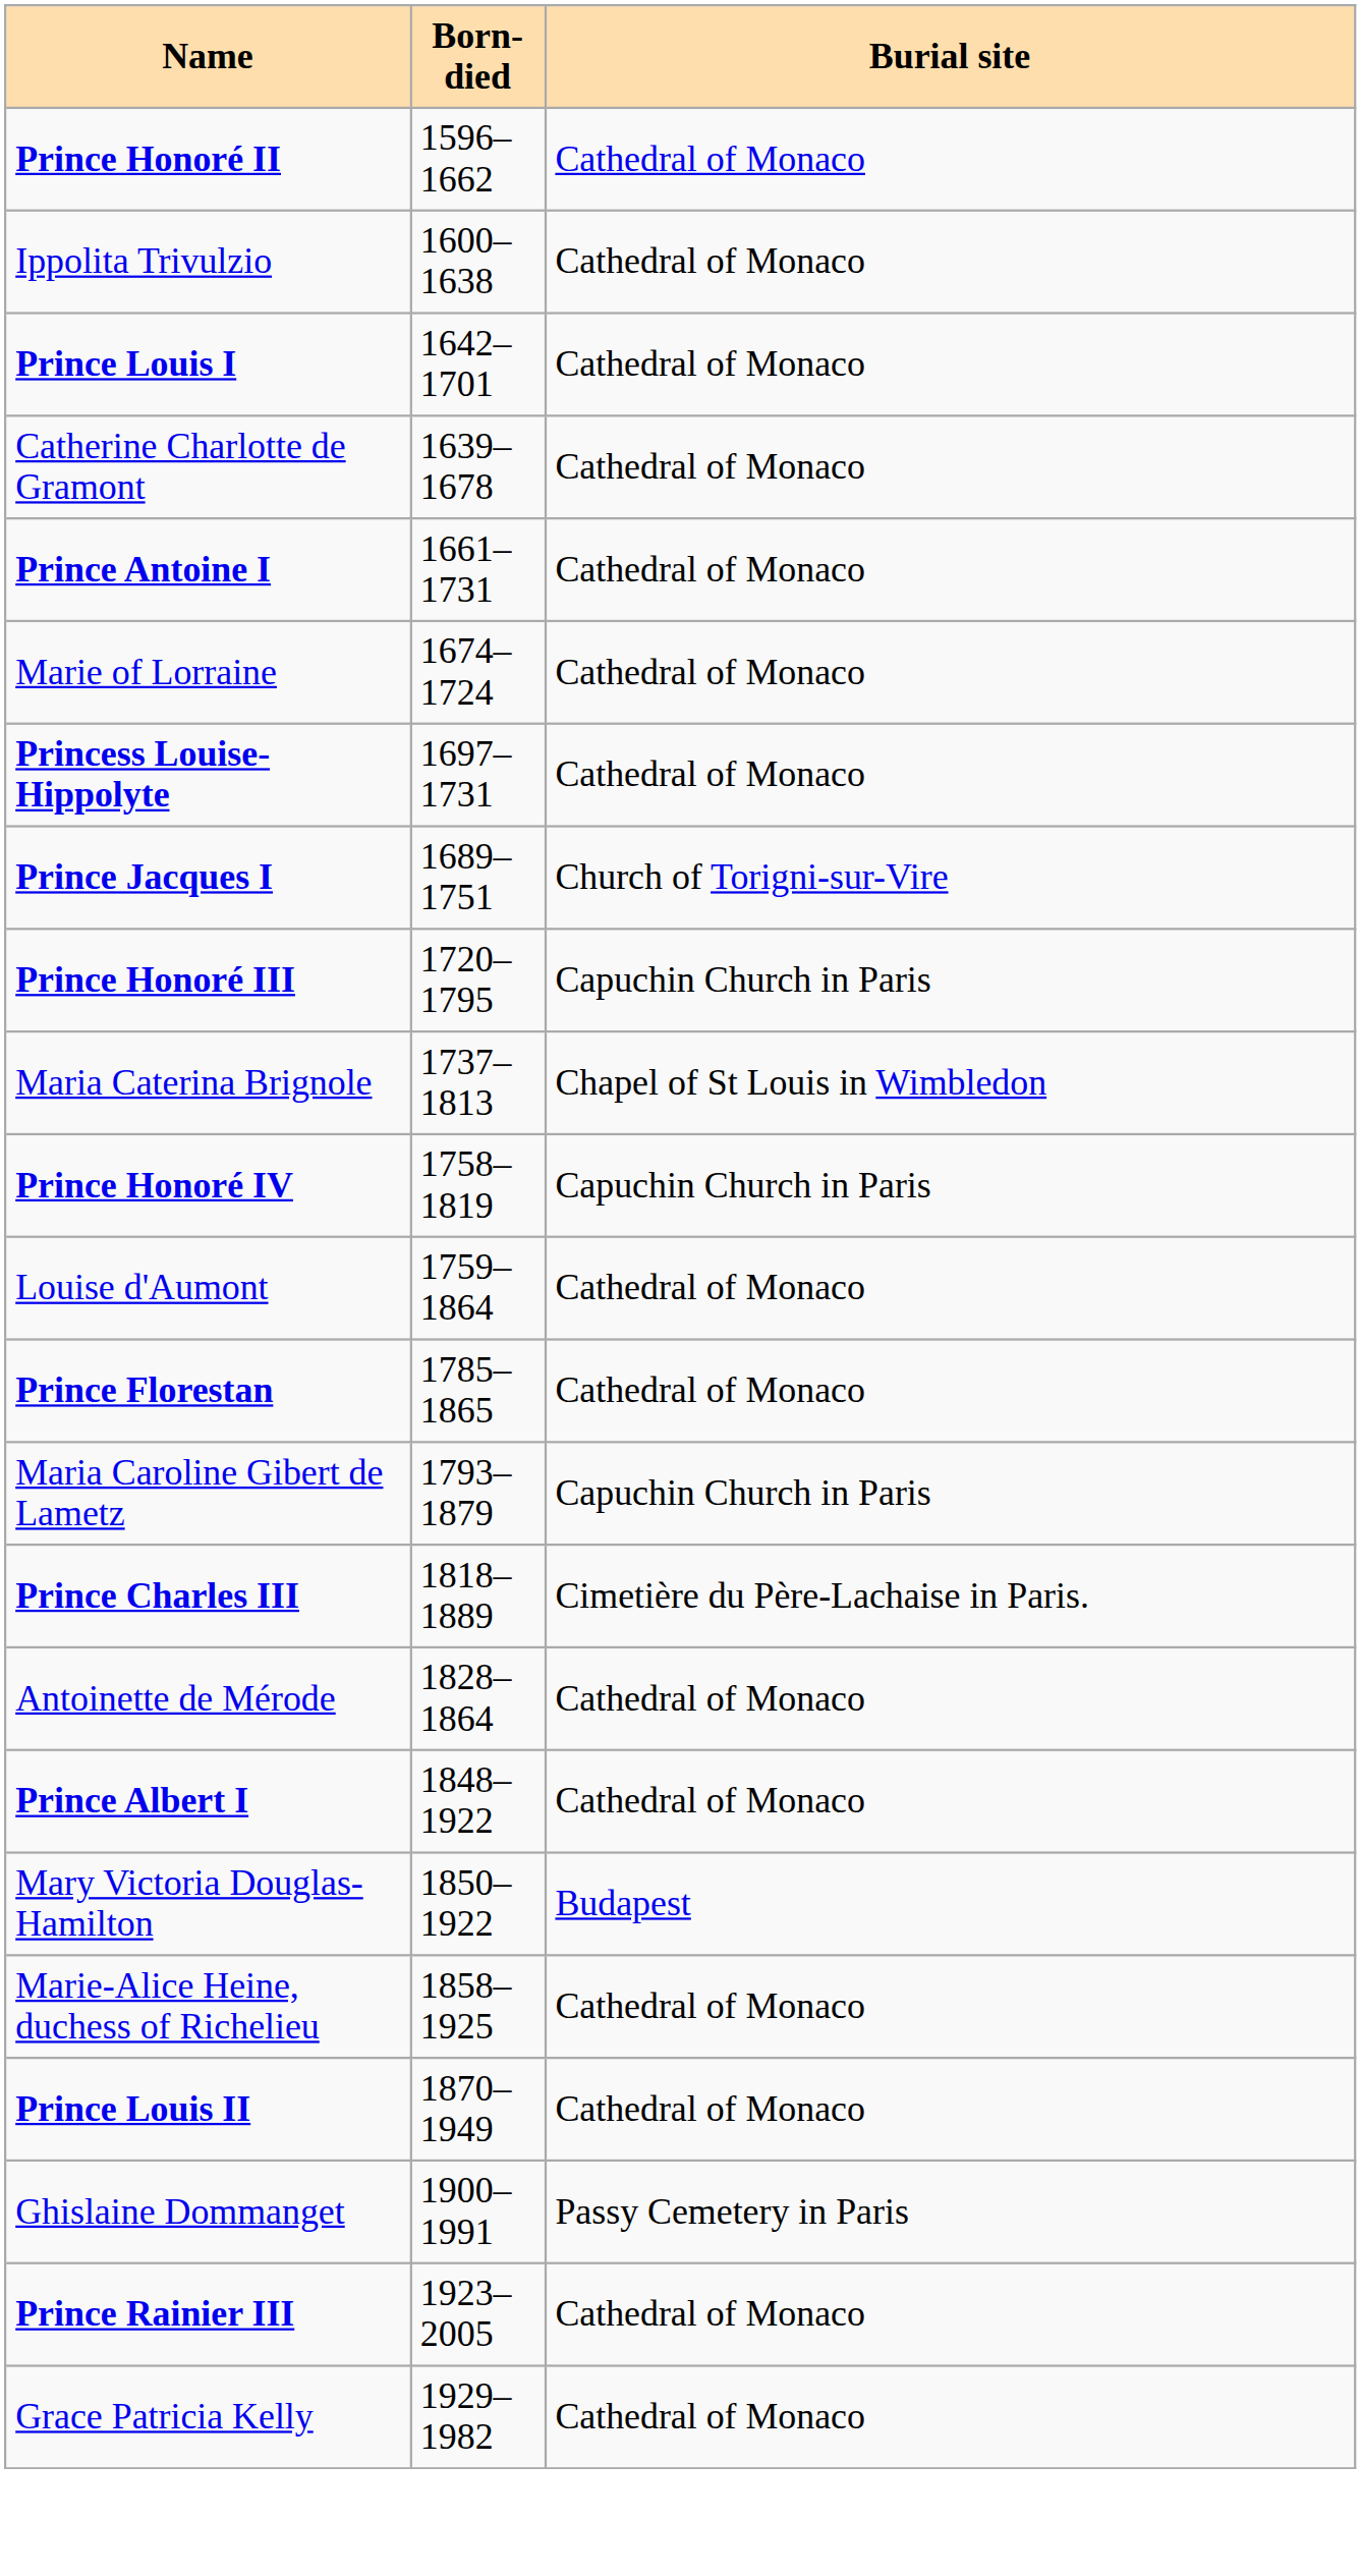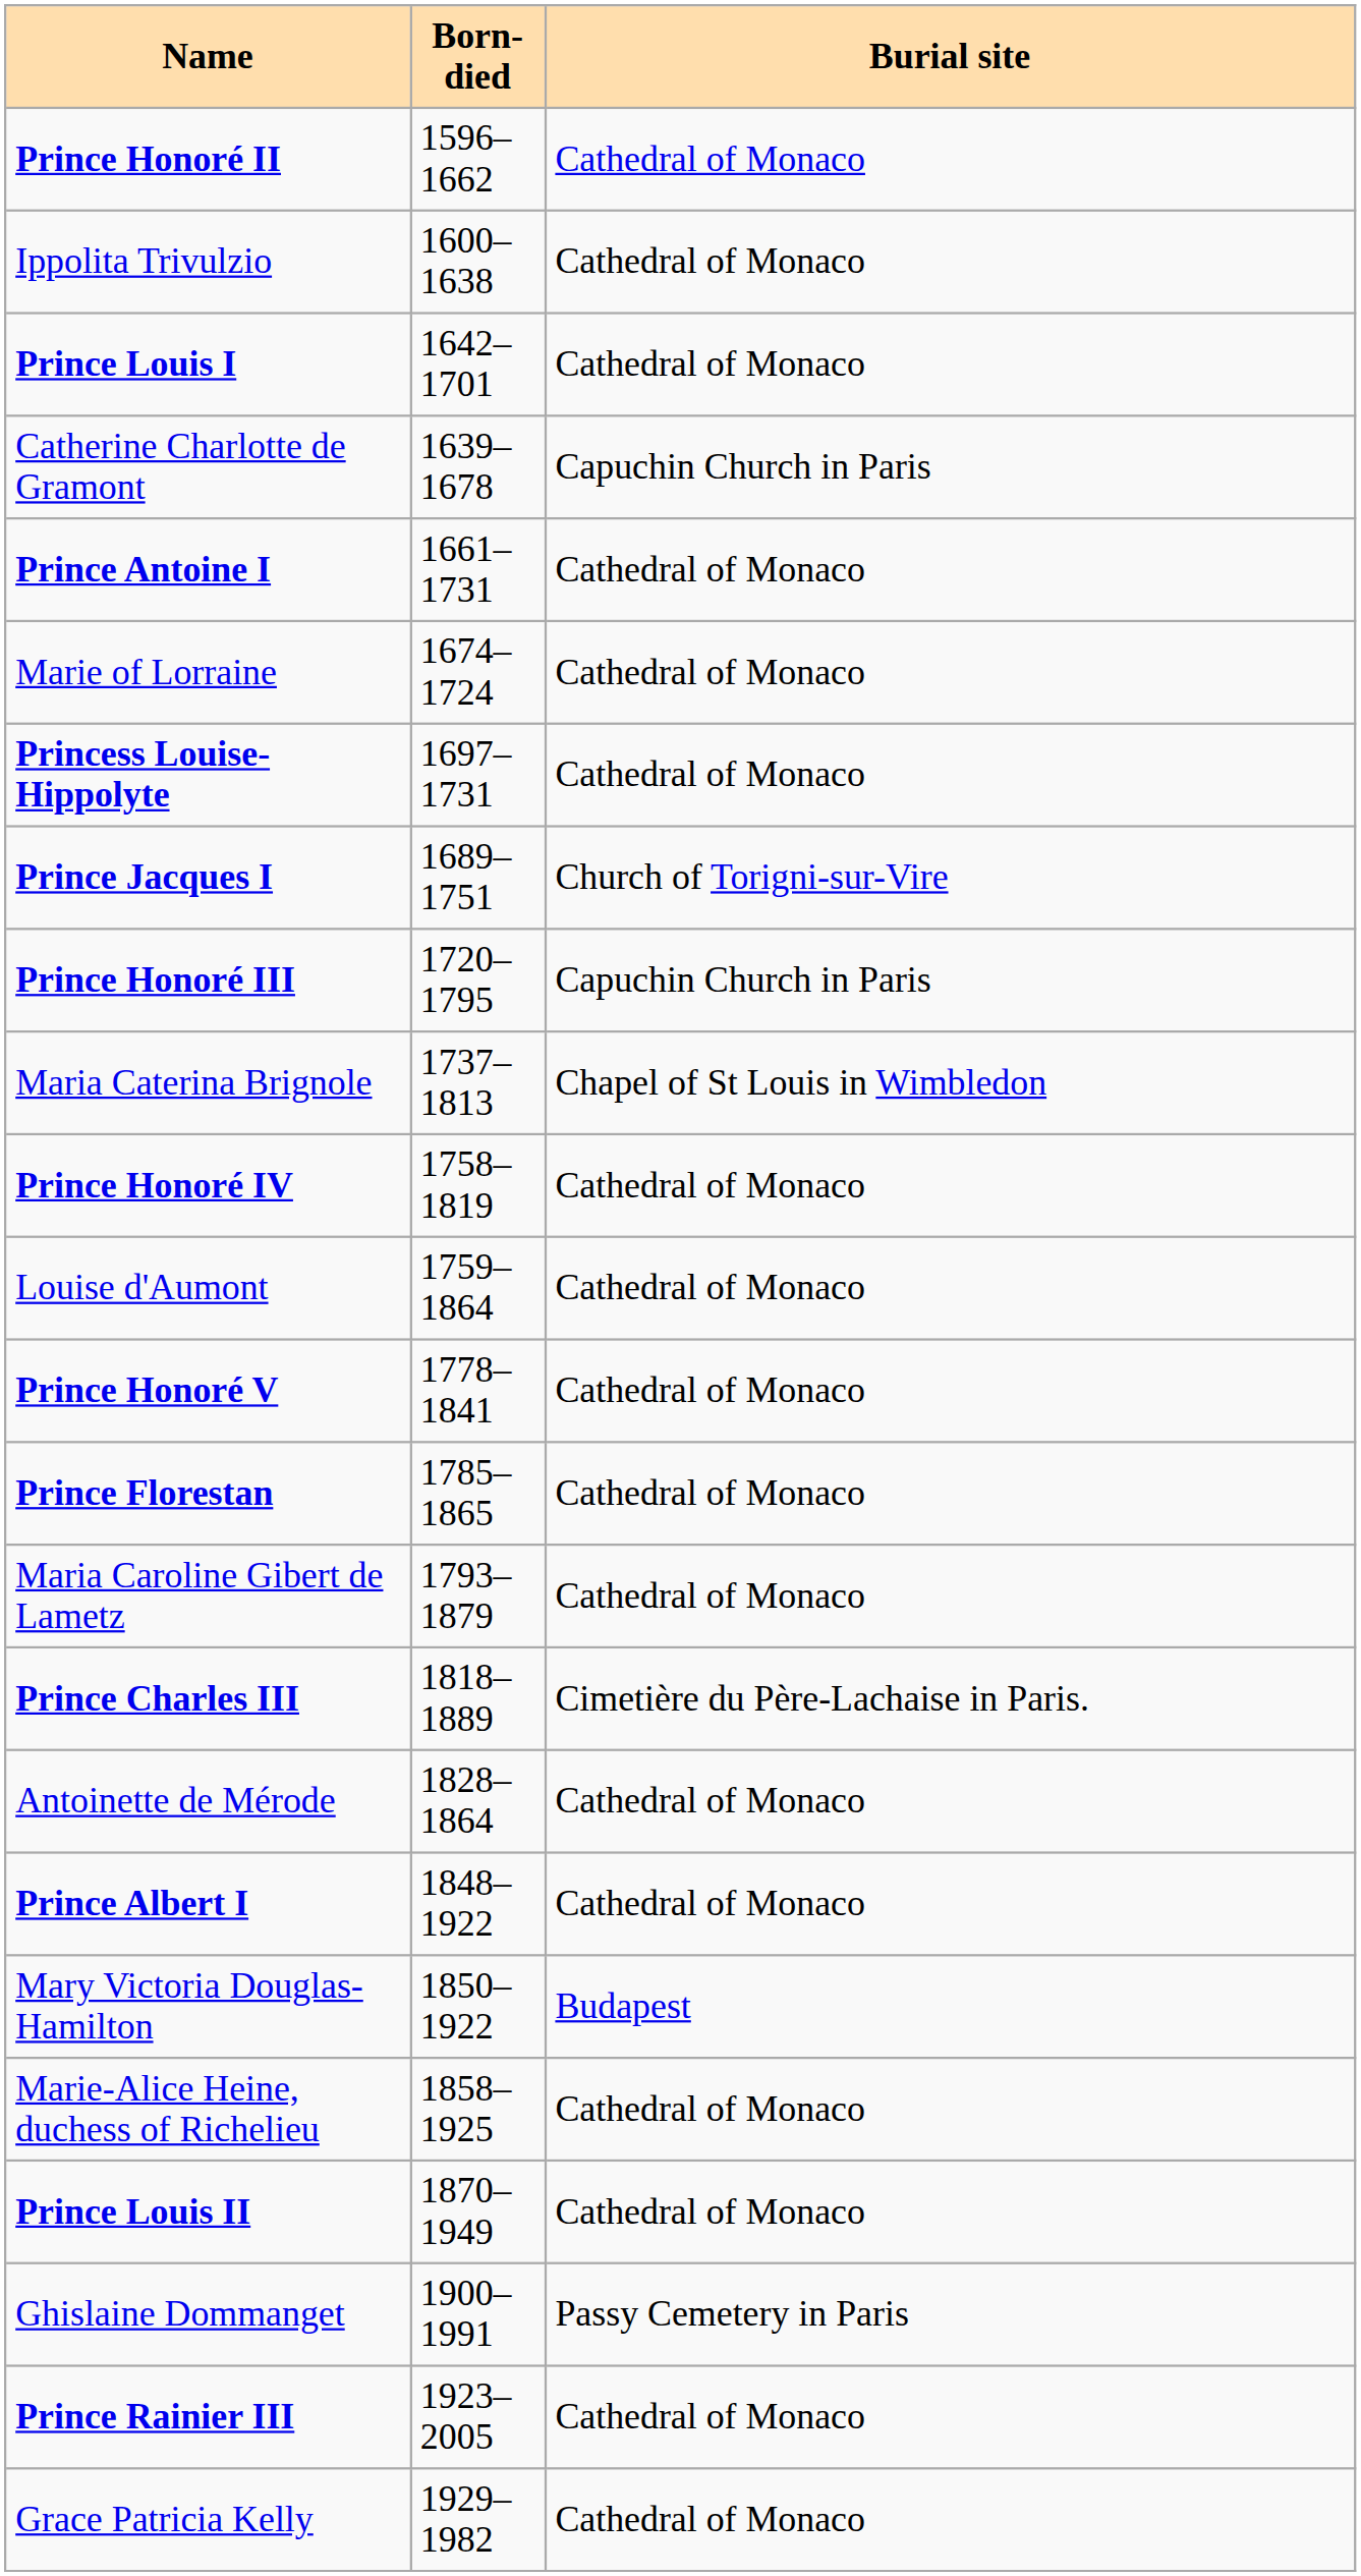Catherine Charlotte de Gramont | Burial site: Cathedral of Monaco -> Capuchin Church in Paris
Prince Honoré IV | Burial site: Capuchin Church in Paris -> Cathedral of Monaco
+ row: Prince Honoré V | 1778–1841 | Cathedral of Monaco
Maria Caroline Gibert de Lametz | Burial site: Capuchin Church in Paris -> Cathedral of Monaco
